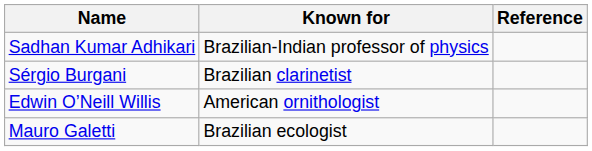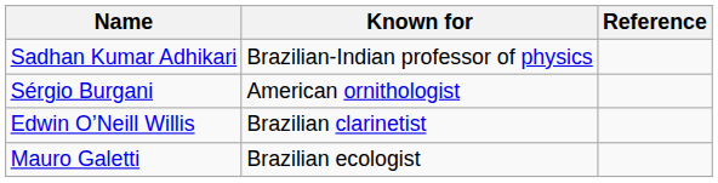Sérgio Burgani | Known for: Brazilian clarinetist -> American ornithologist
Edwin O’Neill Willis | Known for: American ornithologist -> Brazilian clarinetist
